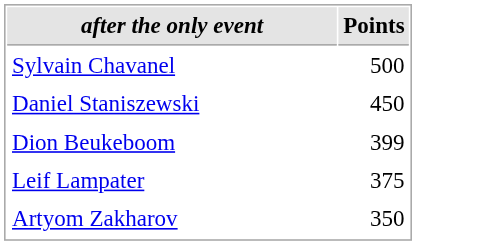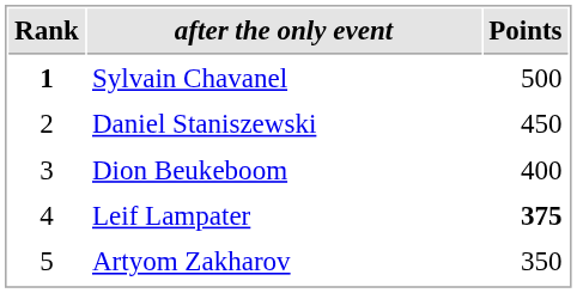+ column: Rank | 1 | 2 | 3 | 4 | 5
Dion Beukeboom | Points: 399 -> 400
Leif Lampater | Points: normal -> bold
